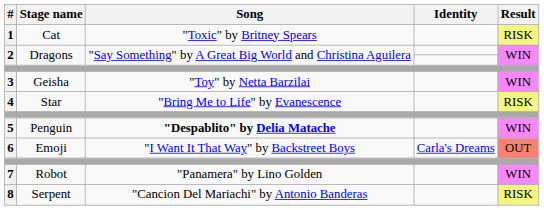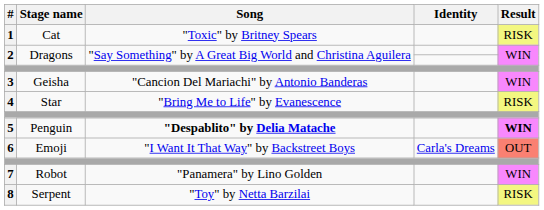3 | Song: "Toy" by Netta Barzilai -> "Cancion Del Mariachi" by Antonio Banderas
5 | Result: normal -> bold
8 | Song: "Cancion Del Mariachi" by Antonio Banderas -> "Toy" by Netta Barzilai
